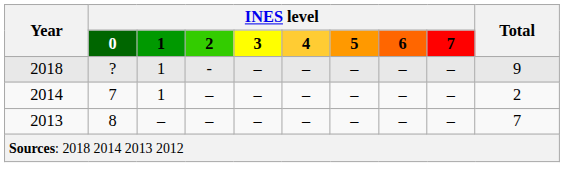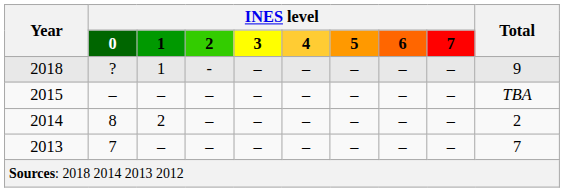+ row: 2015 | – | – | – | – | – | – | – | – | TBA
2014 | column 2: 7 -> 8
2014 | column 3: 1 -> 2
2013 | column 2: 8 -> 7
